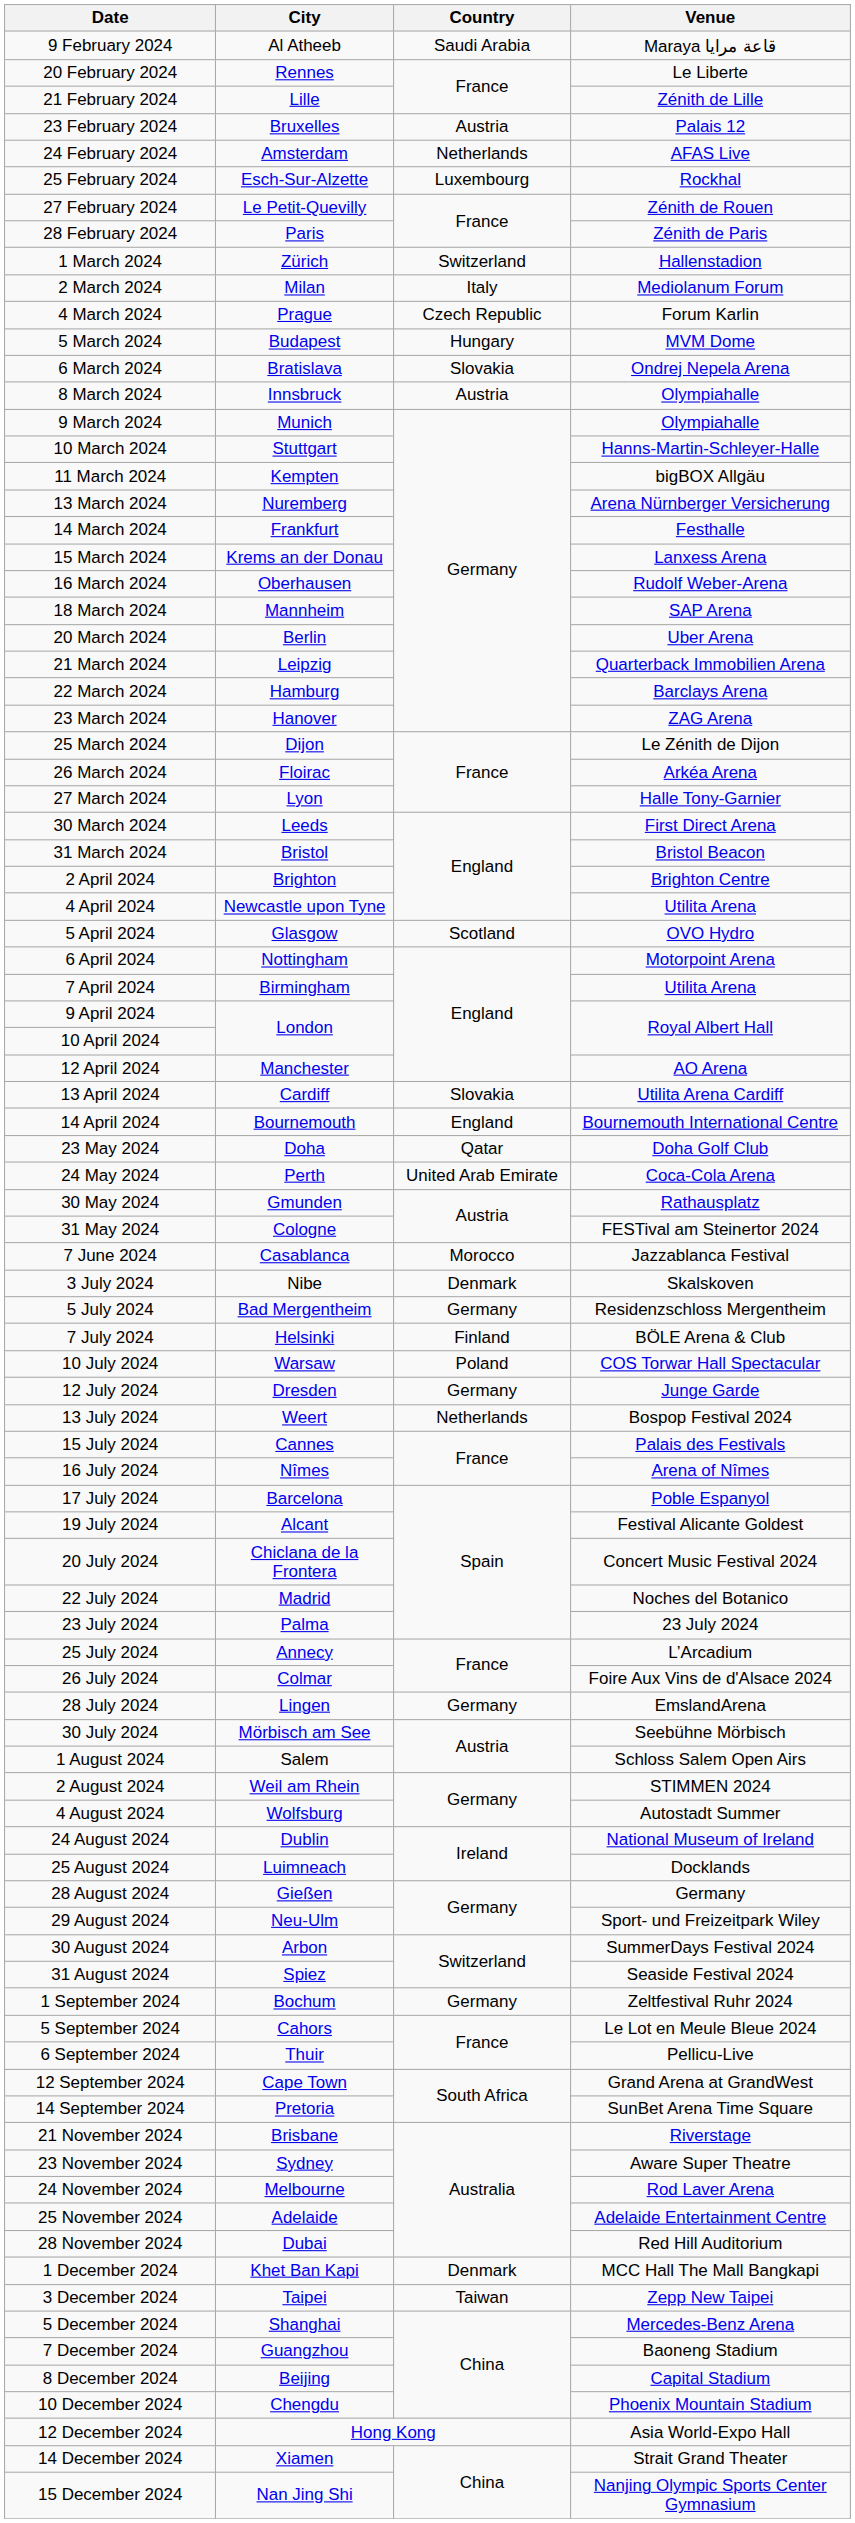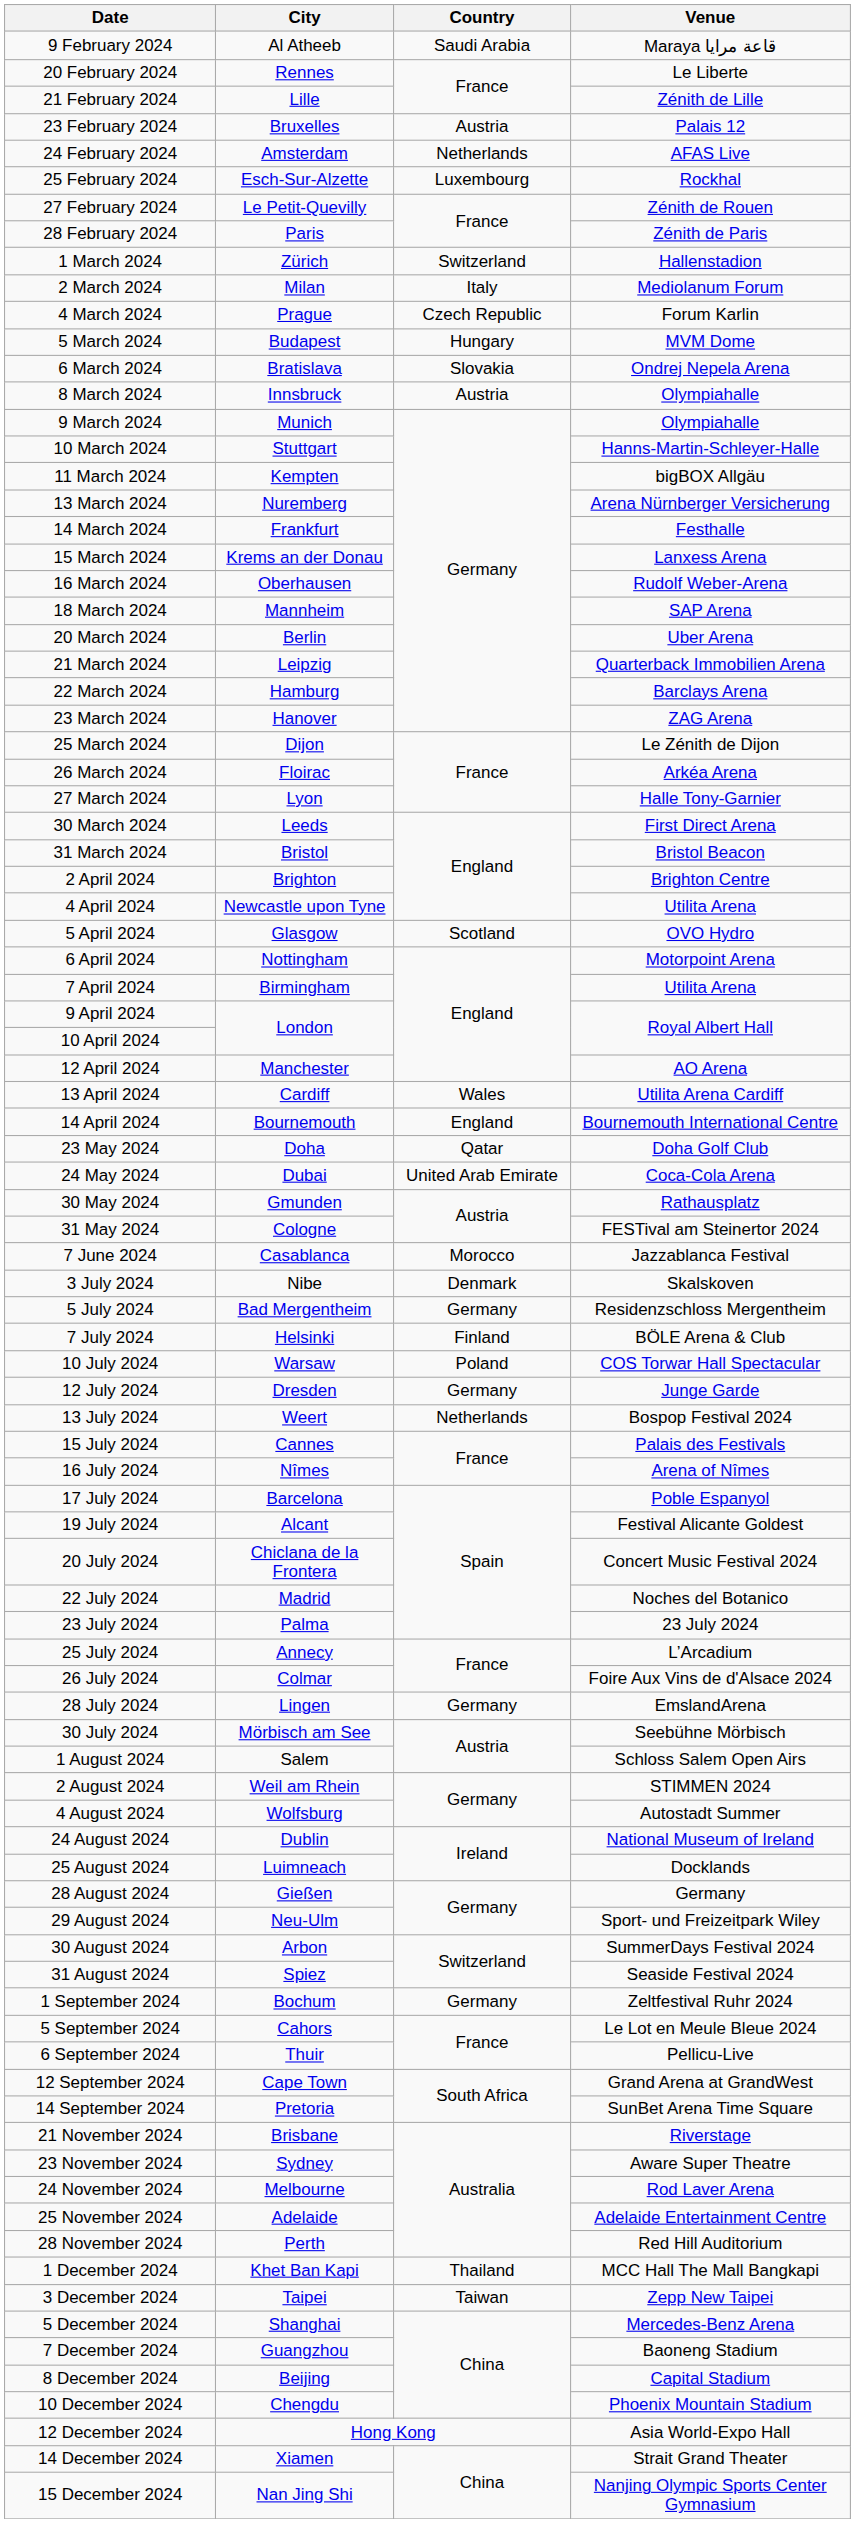13 April 2024 | Country: Slovakia -> Wales
24 May 2024 | City: Perth -> Dubai
28 November 2024 | City: Dubai -> Perth
1 December 2024 | Country: Denmark -> Thailand
